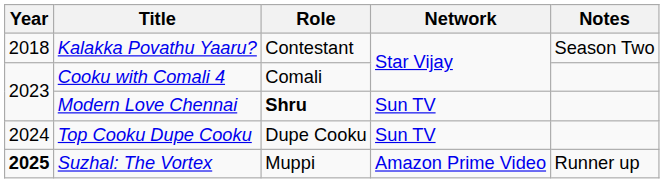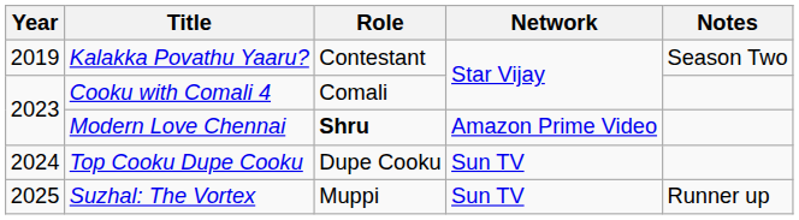Kalakka Povathu Yaaru? | Year: 2018 -> 2019
Modern Love Chennai | Network: Sun TV -> Amazon Prime Video
Suzhal: The Vortex | Year: bold -> normal
Suzhal: The Vortex | Network: Amazon Prime Video -> Sun TV
